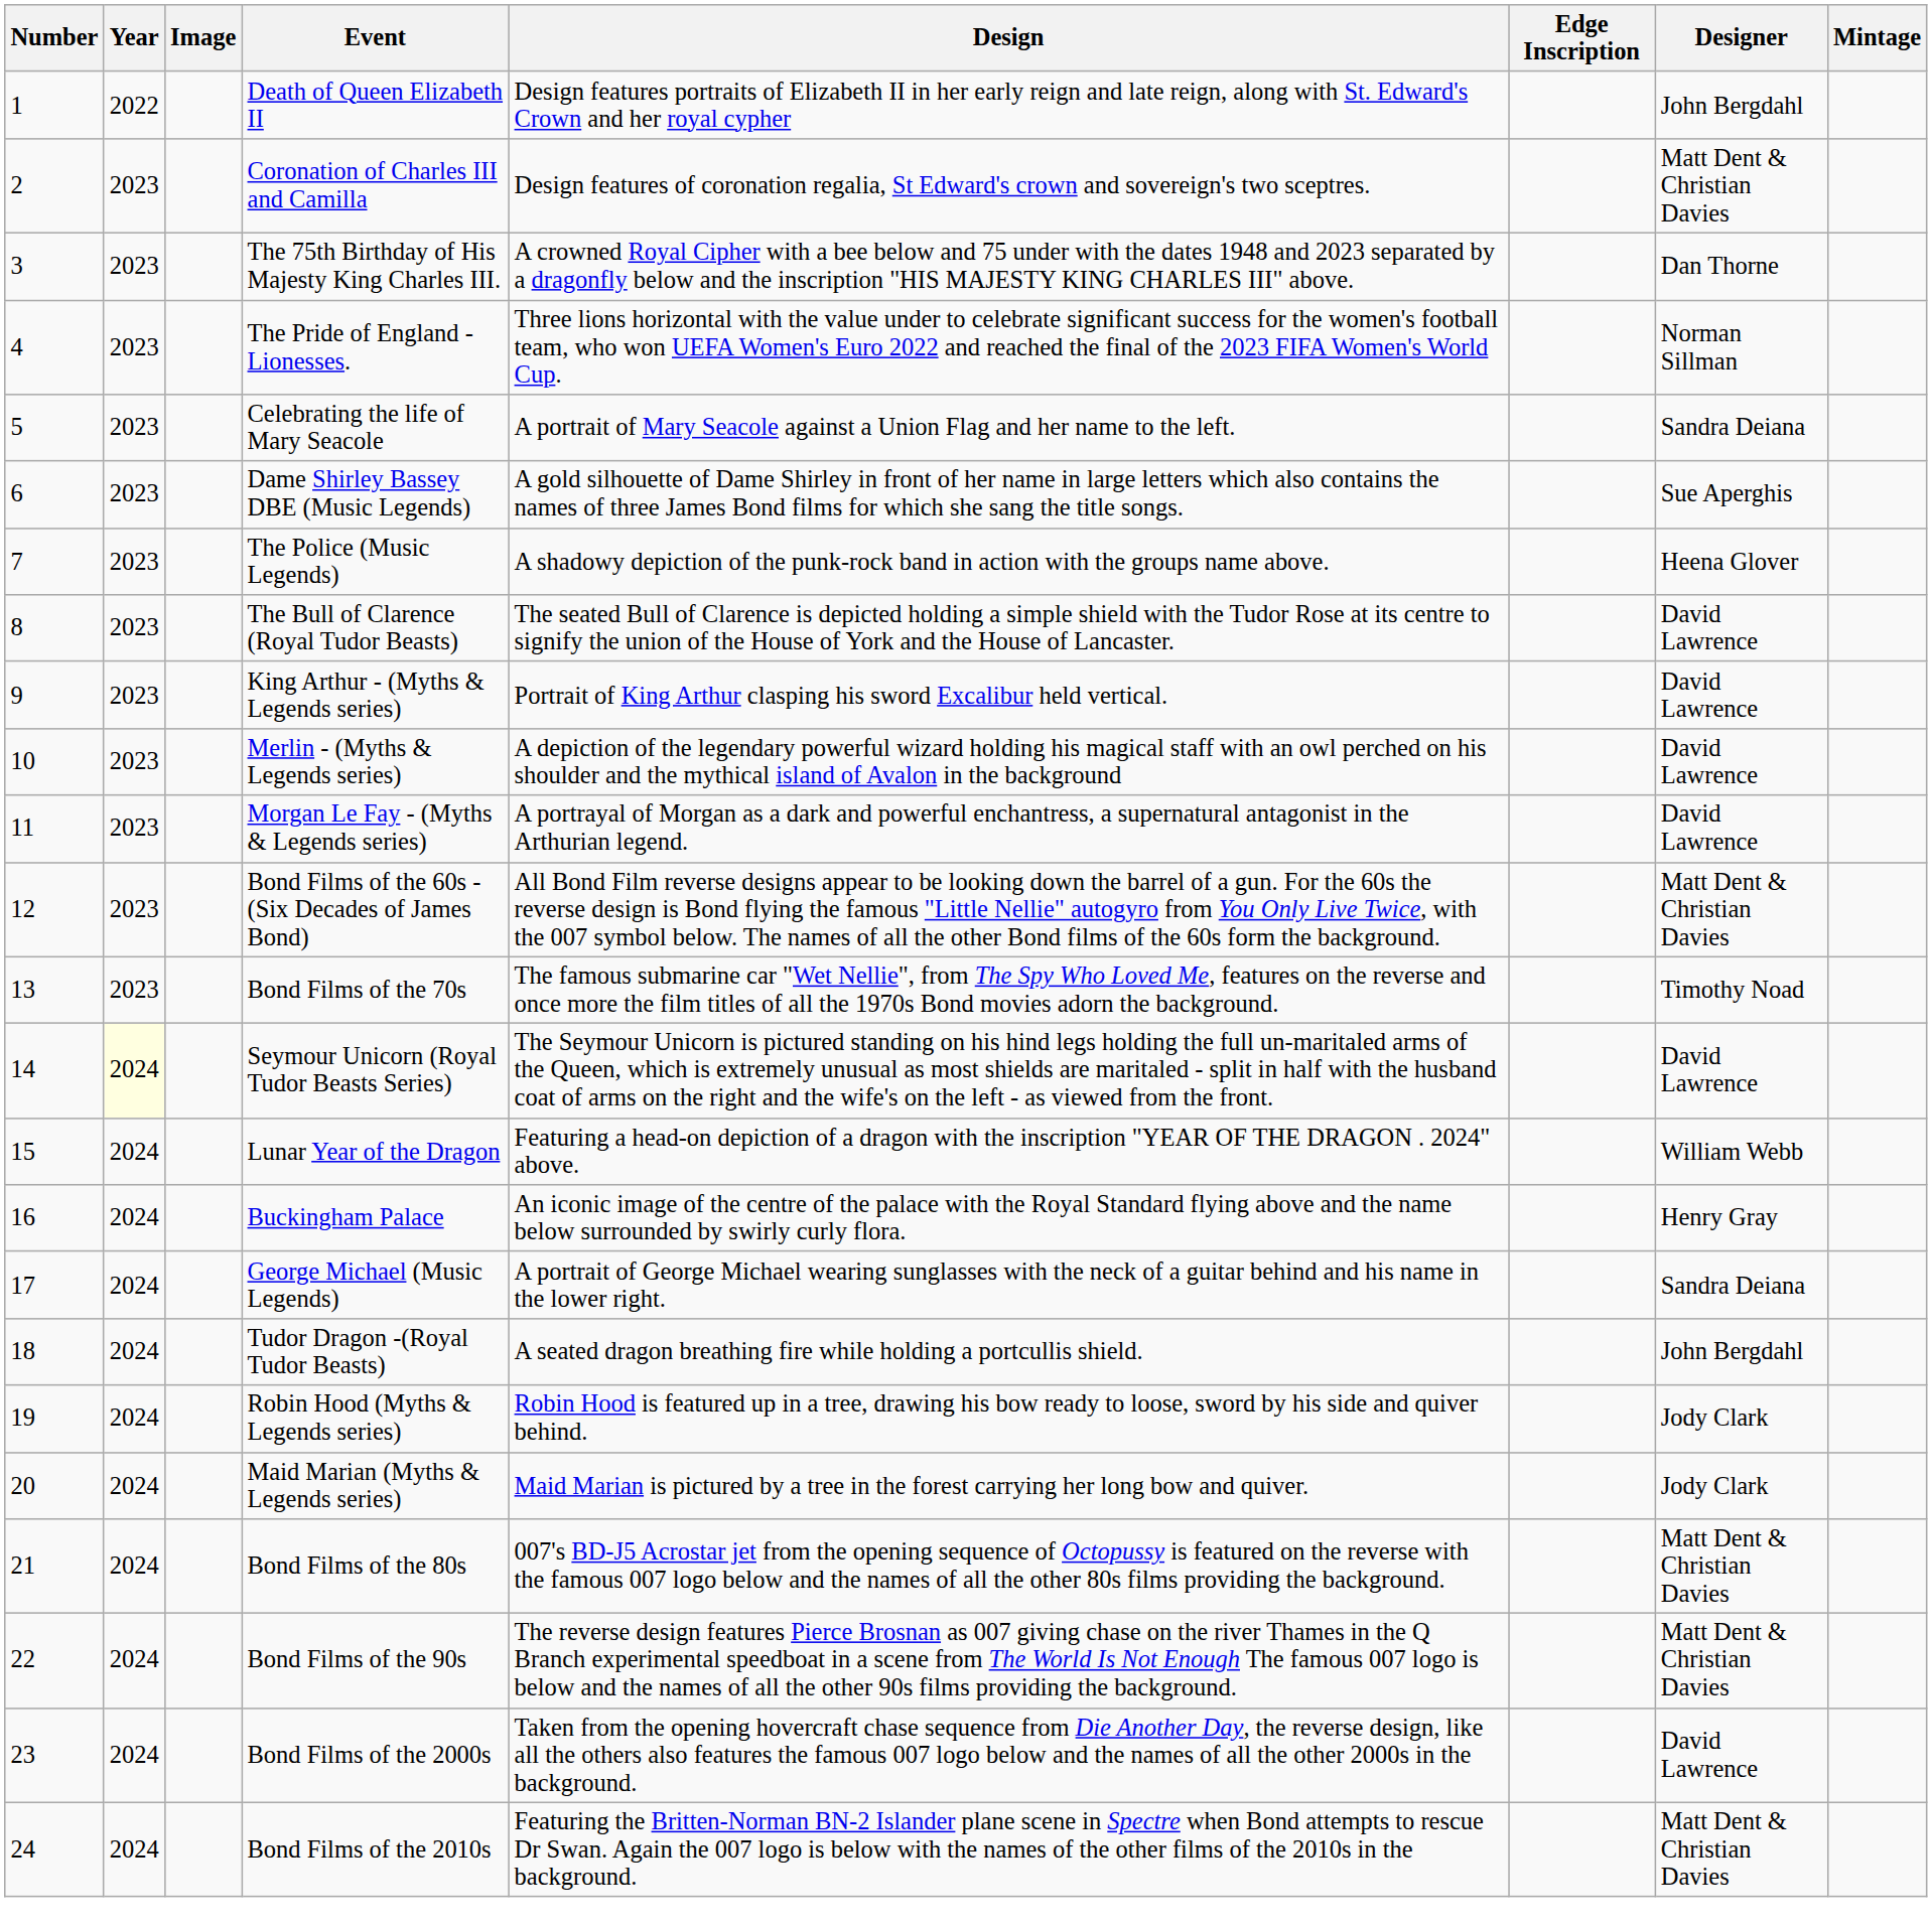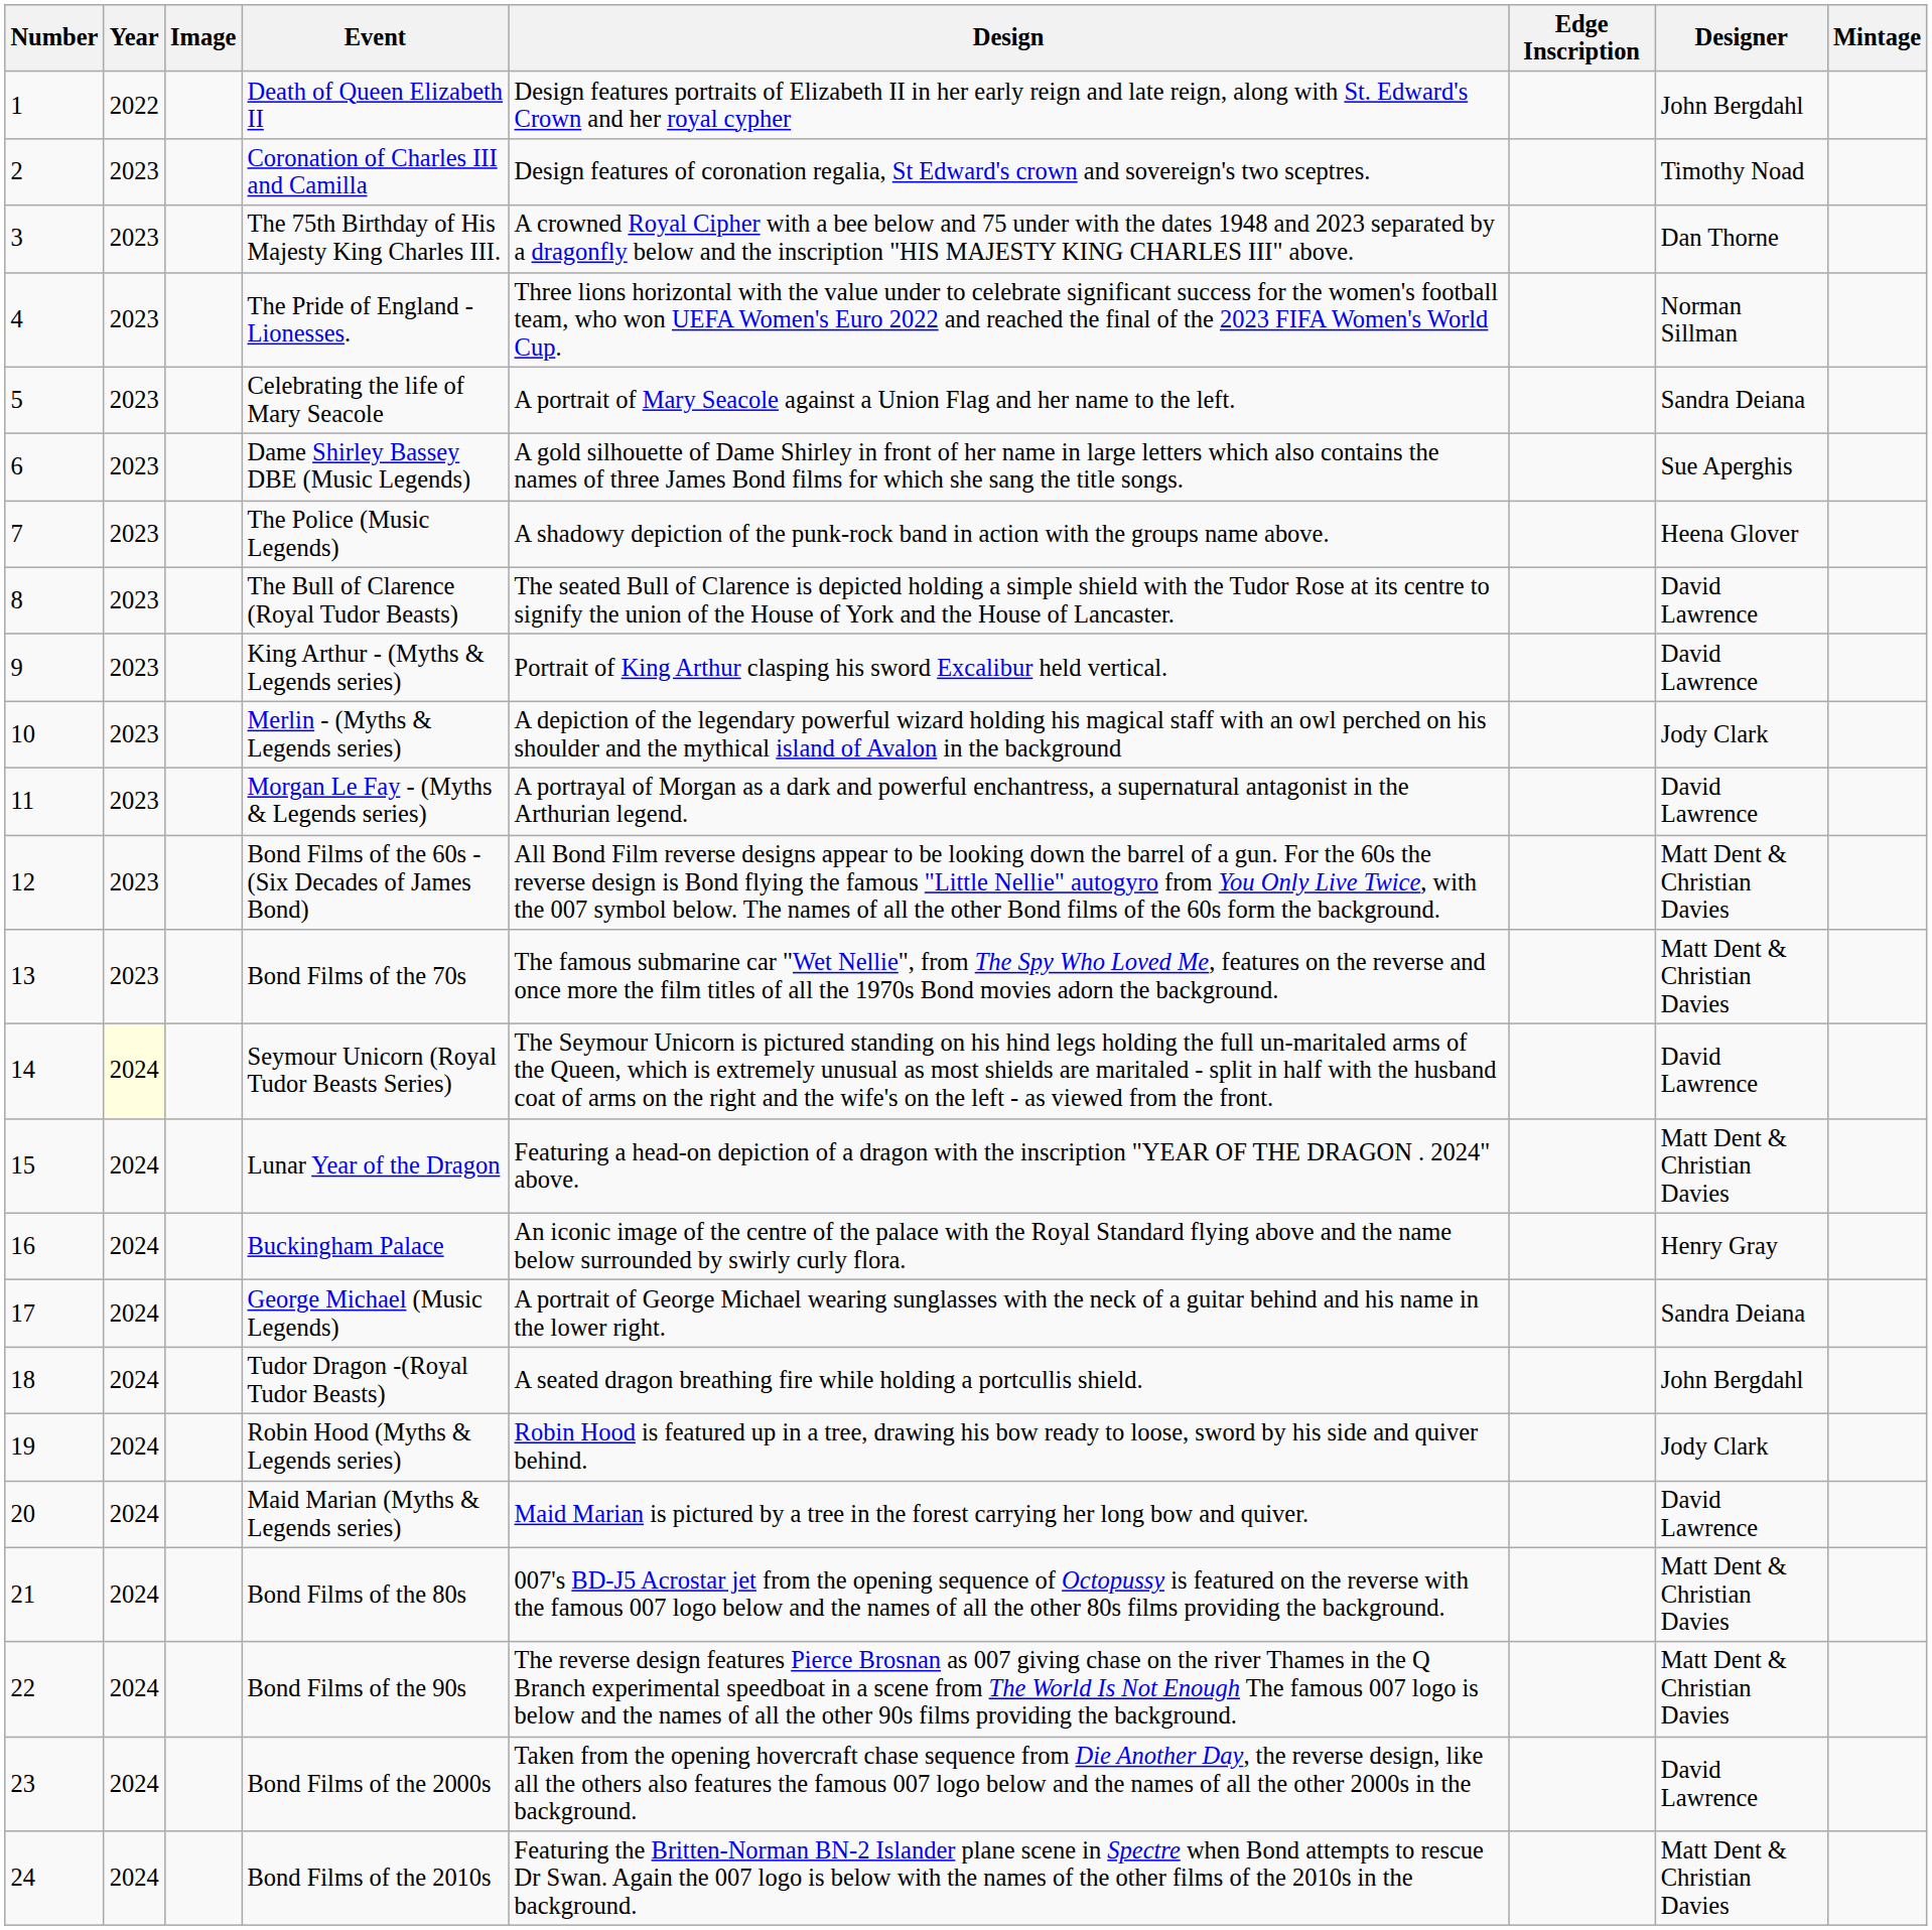Coronation of Charles III and Camilla | Designer: Matt Dent & Christian Davies -> Timothy Noad
Merlin - (Myths & Legends series) | Designer: David Lawrence -> Jody Clark
Bond Films of the 70s | Designer: Timothy Noad -> Matt Dent & Christian Davies
Lunar Year of the Dragon | Designer: William Webb -> Matt Dent & Christian Davies
Maid Marian (Myths & Legends series) | Designer: Jody Clark -> David Lawrence
